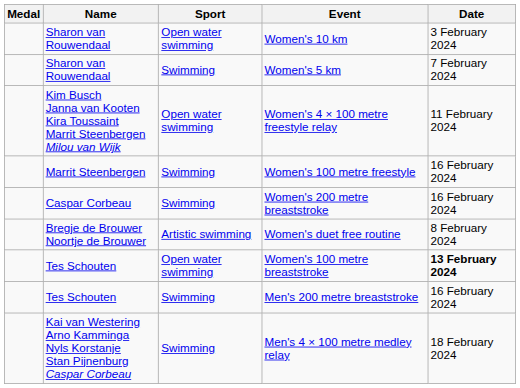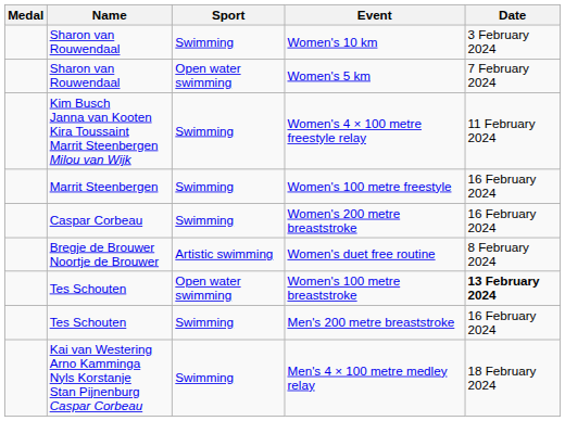Women's 10 km | Sport: Open water swimming -> Swimming
Women's 5 km | Sport: Swimming -> Open water swimming
Women's 4 × 100 metre freestyle relay | Sport: Open water swimming -> Swimming
